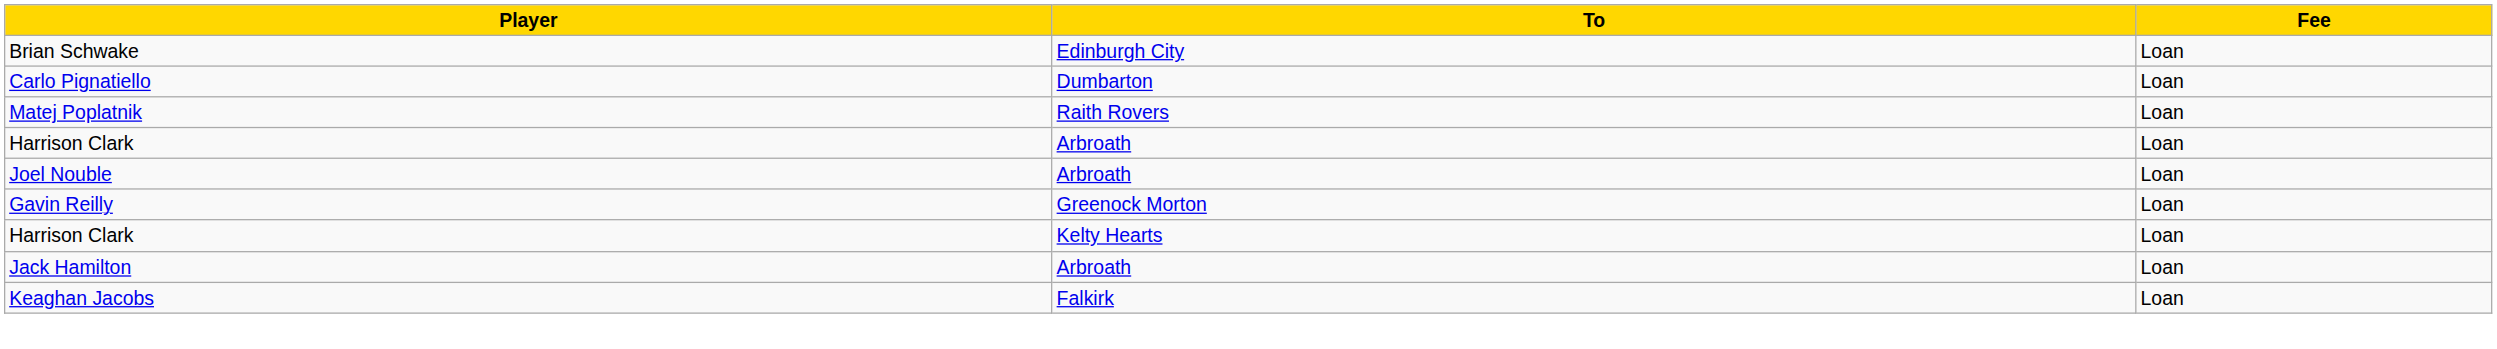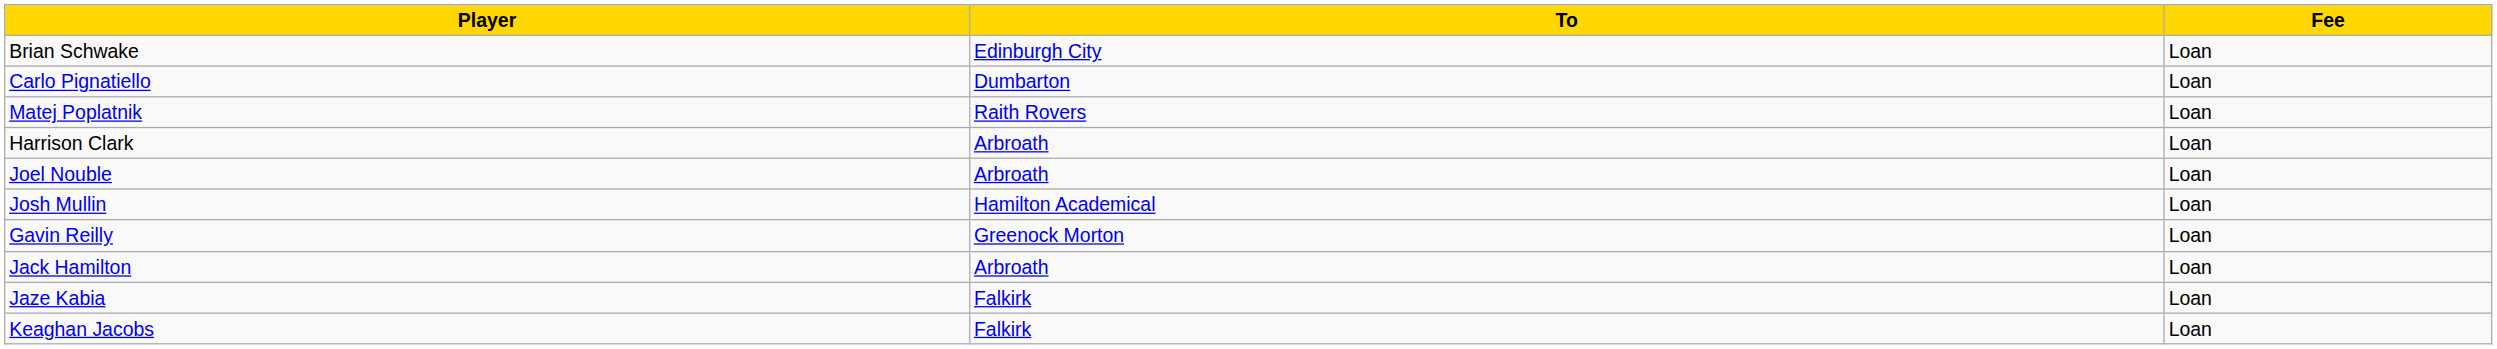+ row: Josh Mullin | Hamilton Academical | Loan
- row: Harrison Clark | Kelty Hearts | Loan
+ row: Jaze Kabia | Falkirk | Loan
